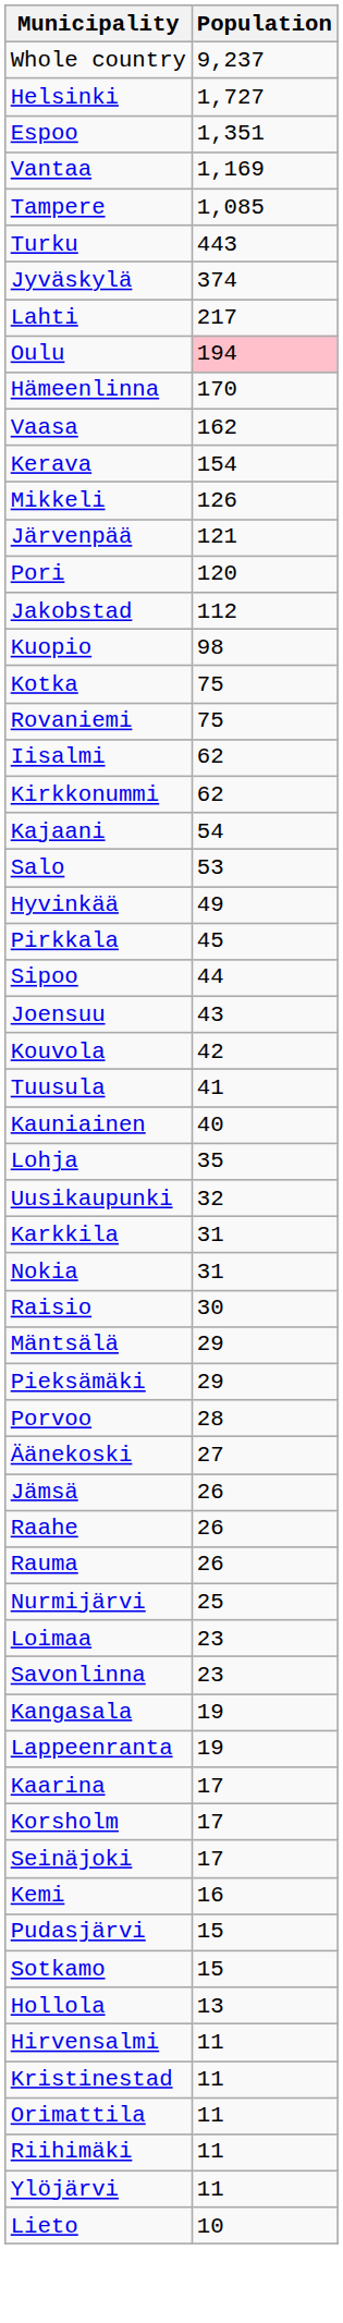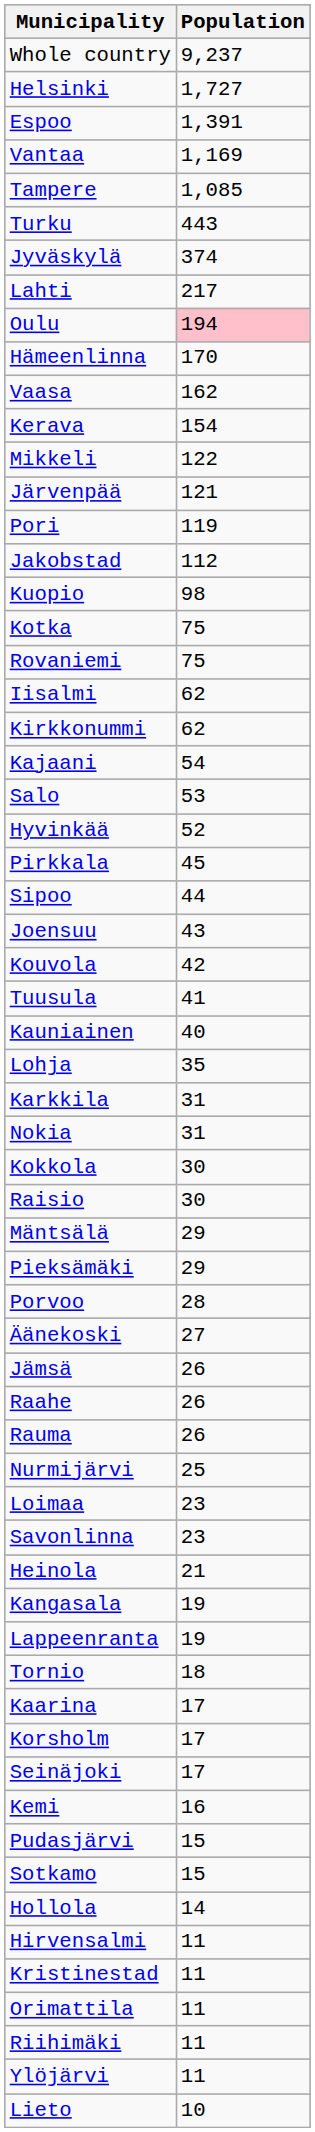Espoo | Population: 1,351 -> 1,391
Mikkeli | Population: 126 -> 122
Pori | Population: 120 -> 119
Hyvinkää | Population: 49 -> 52
- row: Uusikaupunki | 32
+ row: Kokkola | 30
+ row: Heinola | 21
+ row: Tornio | 18
Hollola | Population: 13 -> 14
